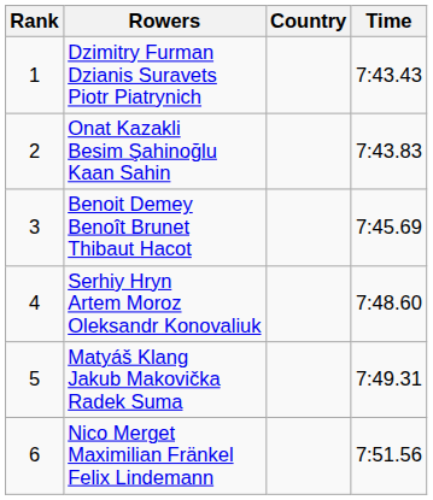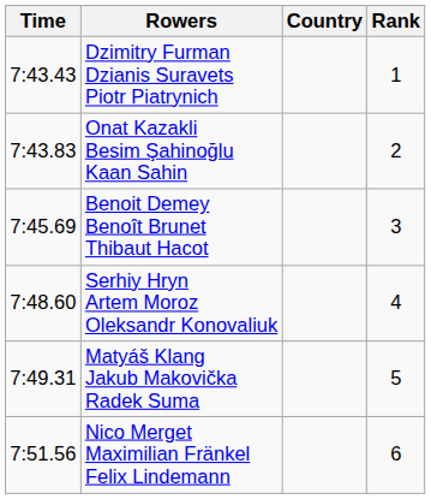columns swapped: Rank <-> Time
